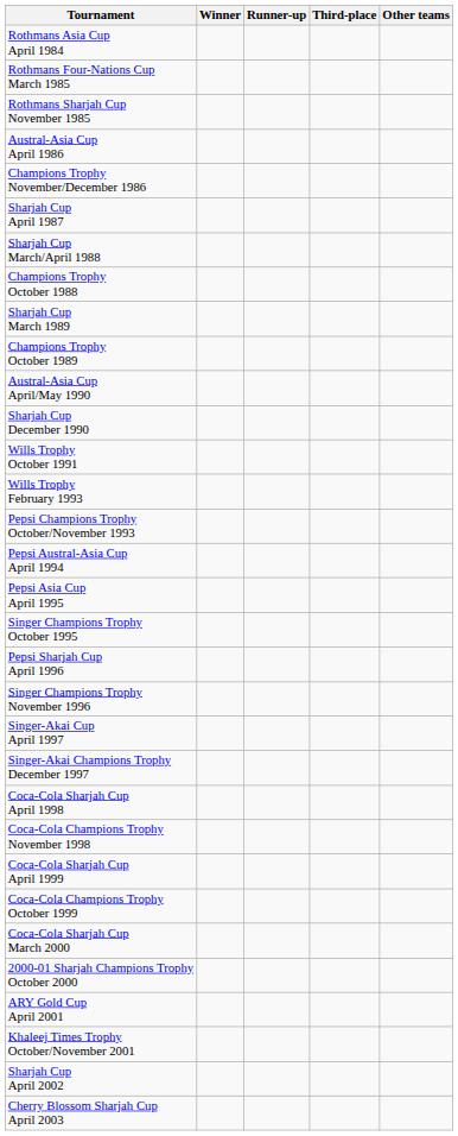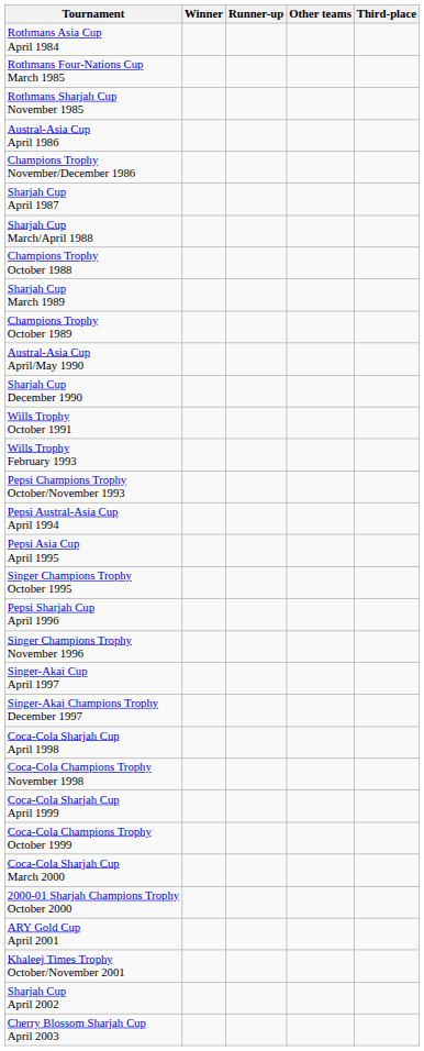columns swapped: Third-place <-> Other teams
